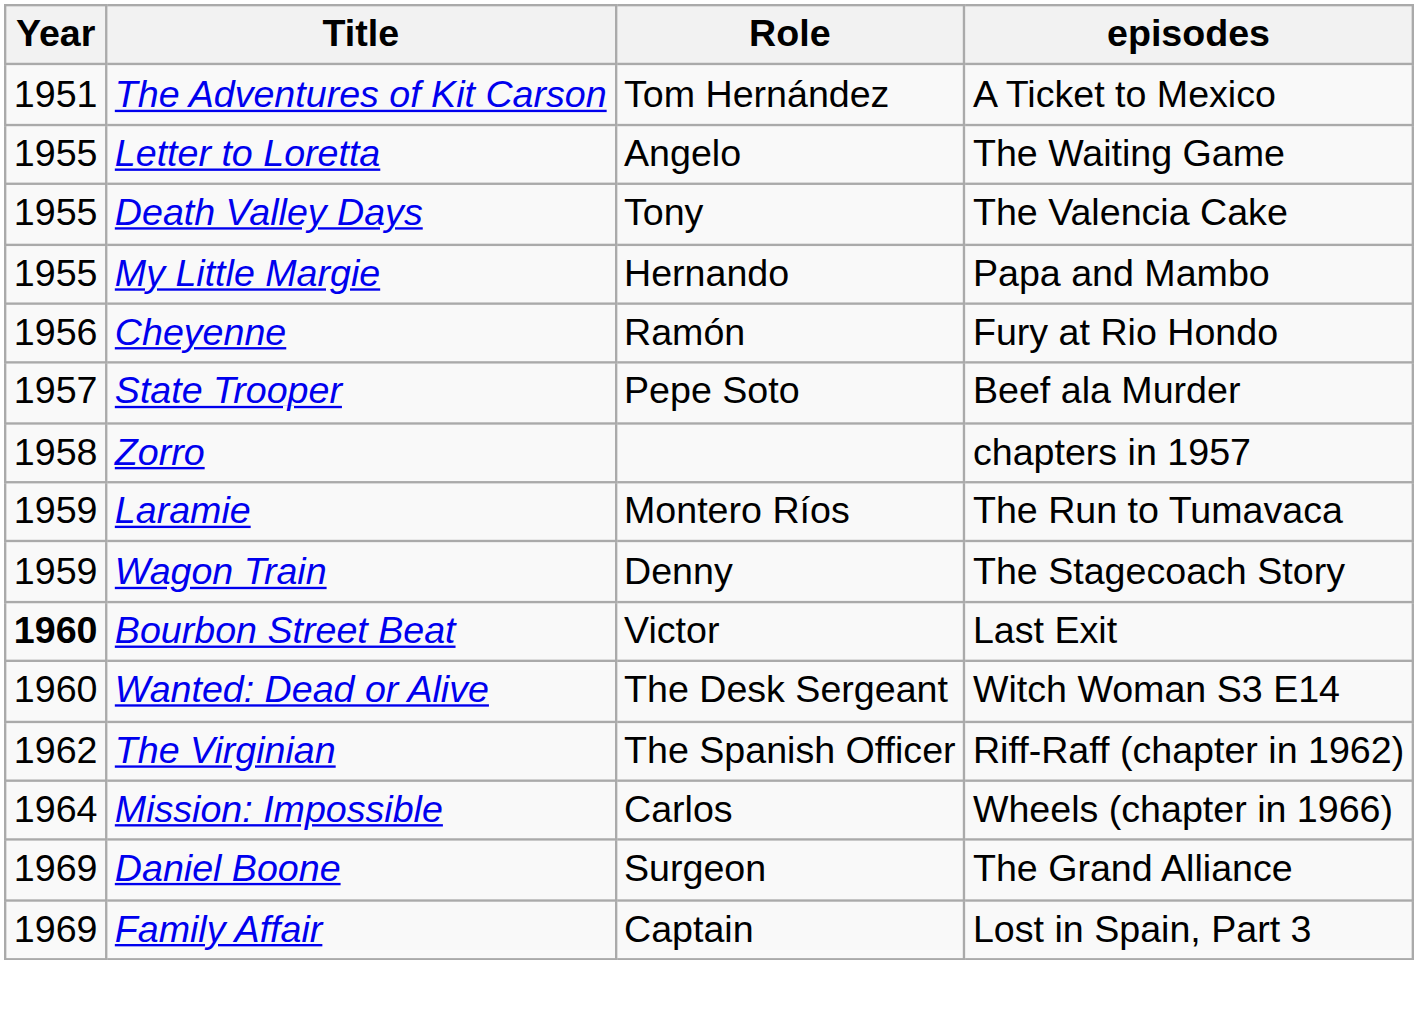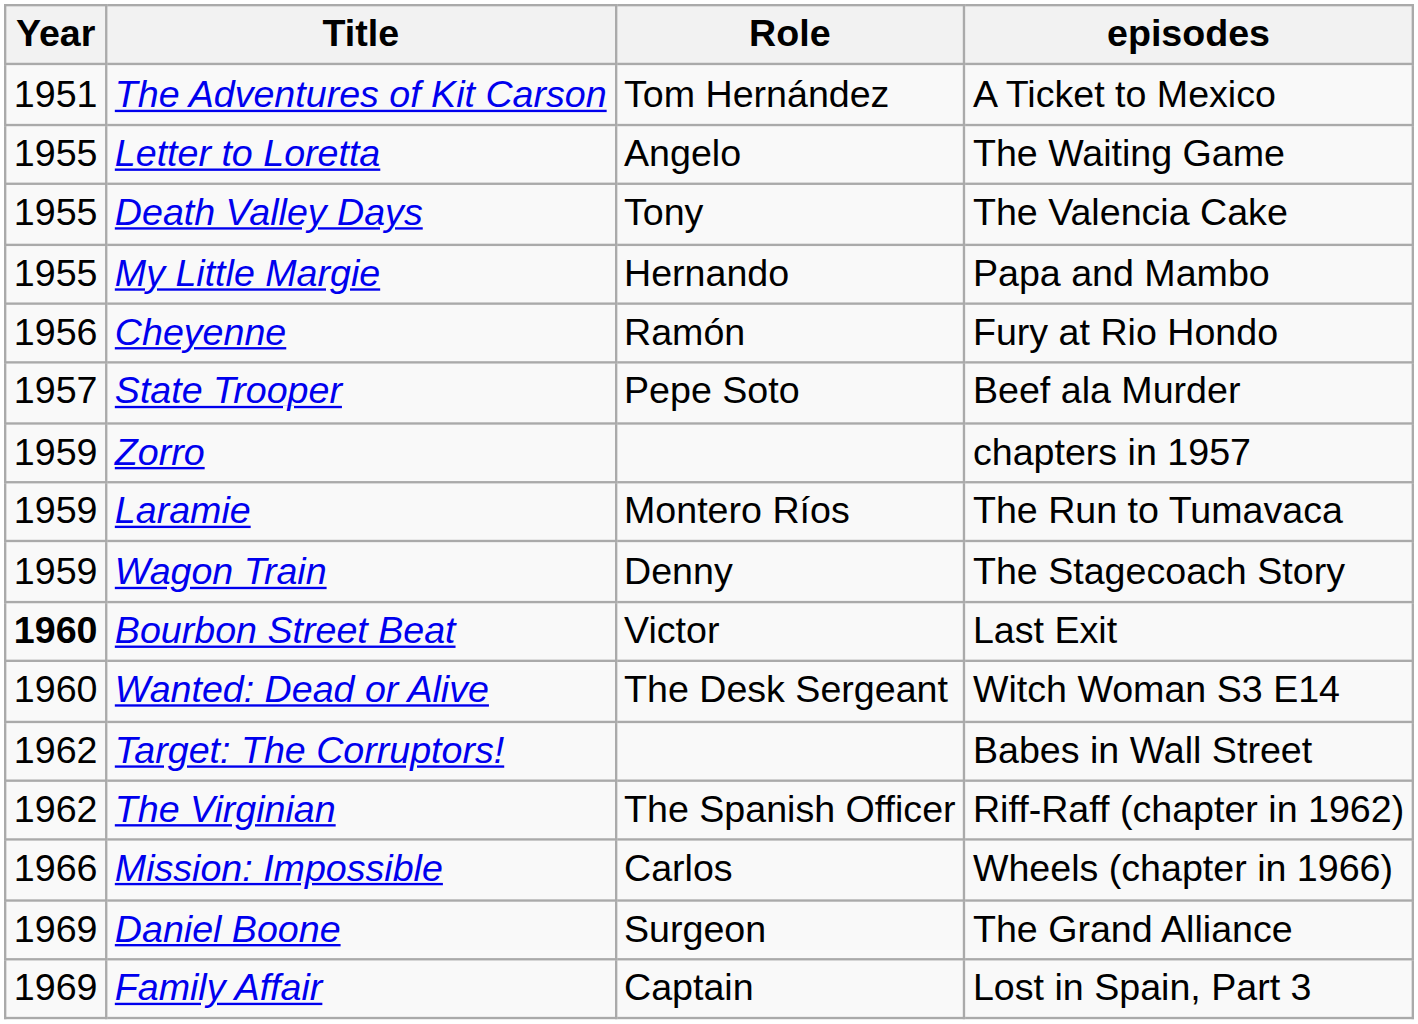Zorro | Year: 1958 -> 1959
+ row: 1962 | Target: The Corruptors! | Babes in Wall Street
Mission: Impossible | Year: 1964 -> 1966
